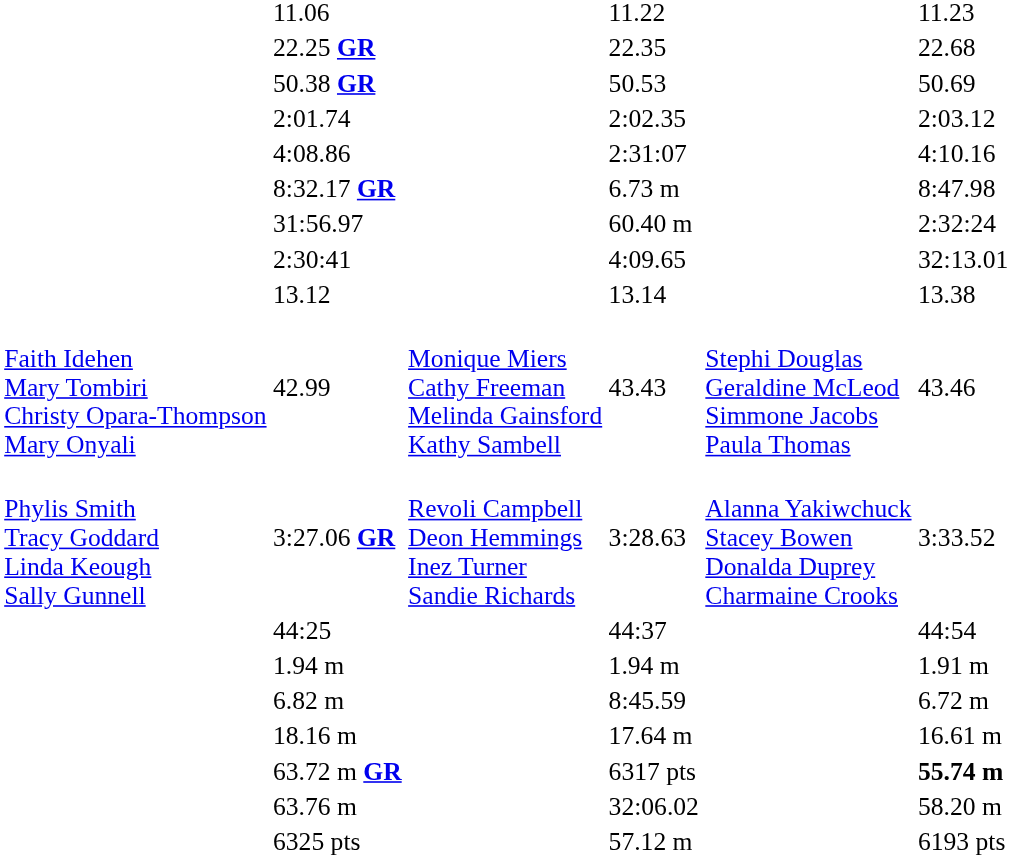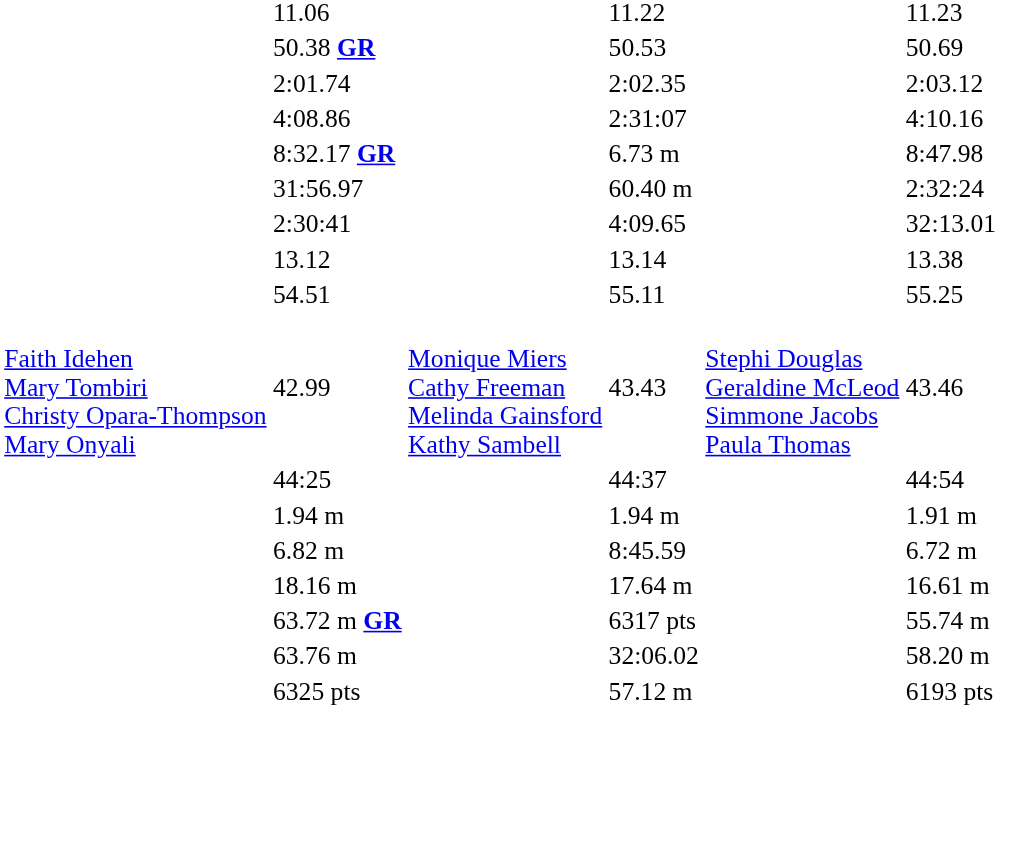- row: 22.25 GR | 22.35 | 22.68
+ row: 54.51 | 55.11 | 55.25
- row: Phylis Smith Tracy Goddard Linda Keough Sally Gunnell | 3:27.06 GR | Revoli Campbell Deon Hemmings Inez Turner Sandie Richards | 3:28.63 | Alanna Yakiwchuck Stacey Bowen Donalda Duprey Charmaine Crooks | 3:33.52
63.72 m GR | column 7: bold -> normal
